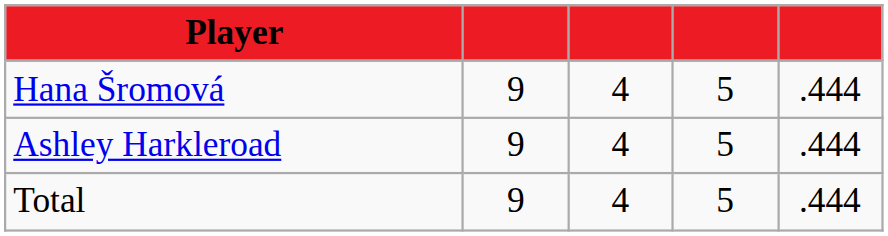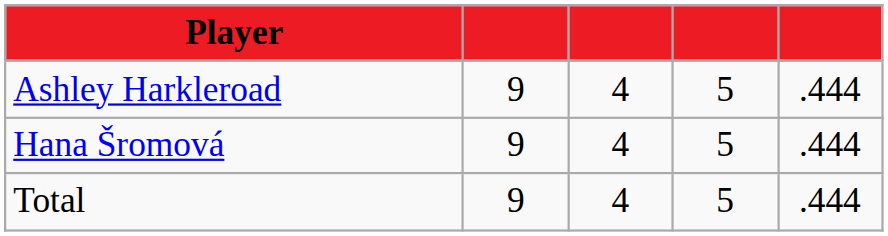rows swapped: Ashley Harkleroad <-> Hana Šromová
